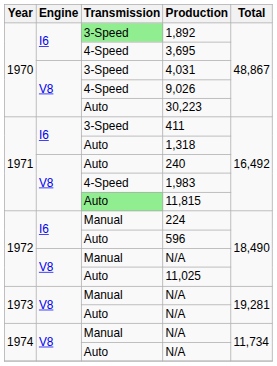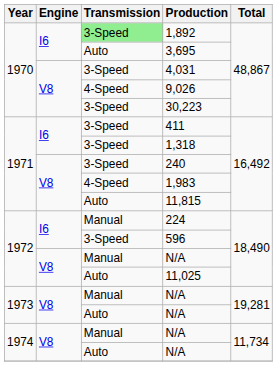3,695 | Transmission: 4-Speed -> Auto
30,223 | Transmission: Auto -> 3-Speed
1,318 | Transmission: Auto -> 3-Speed
240 | Transmission: Auto -> 3-Speed
11,815 | Transmission: lightgreen background -> no background
596 | Transmission: Auto -> 3-Speed
